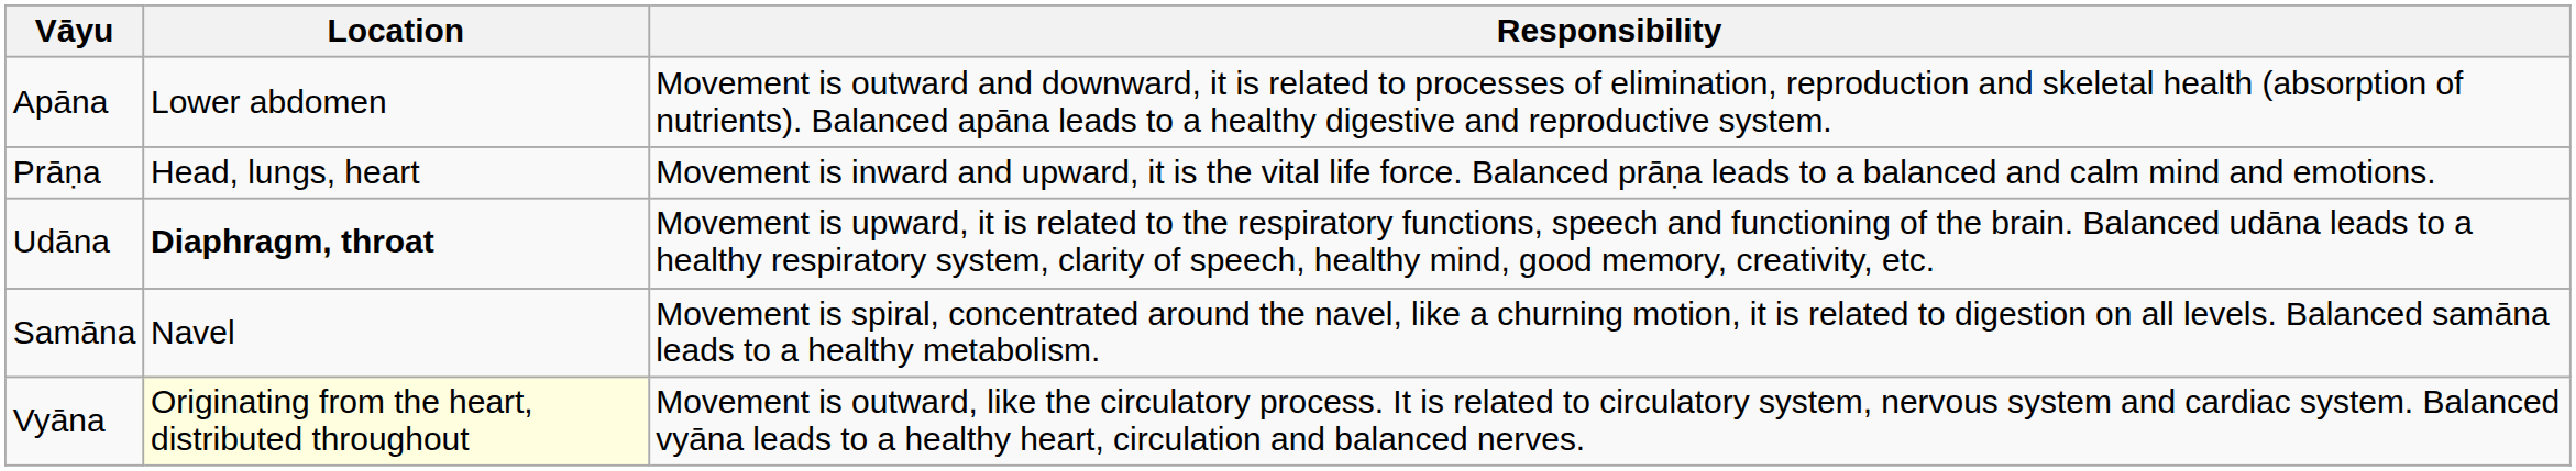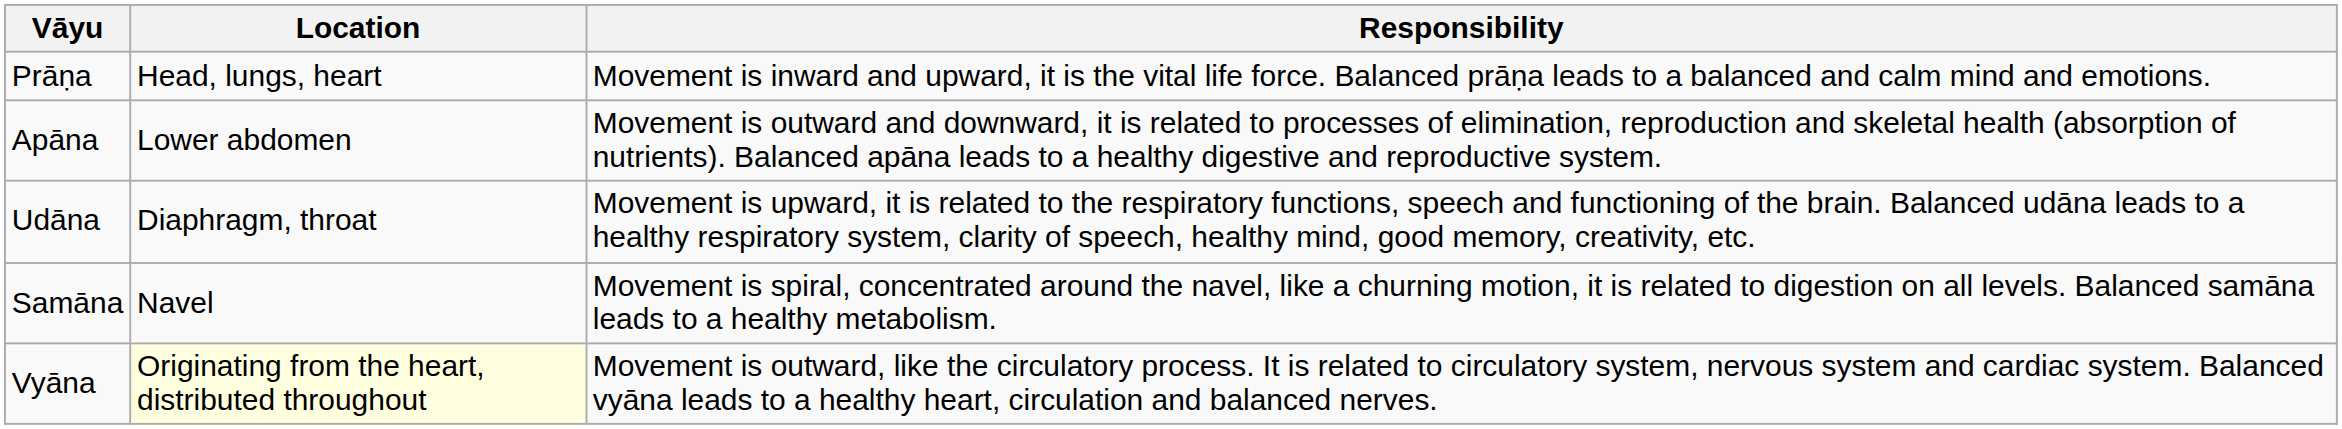rows swapped: Prāṇa <-> Apāna
Udāna | Location: bold -> normal
